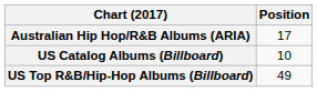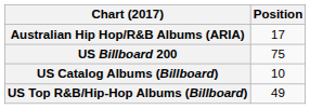+ row: US Billboard 200 | 75
